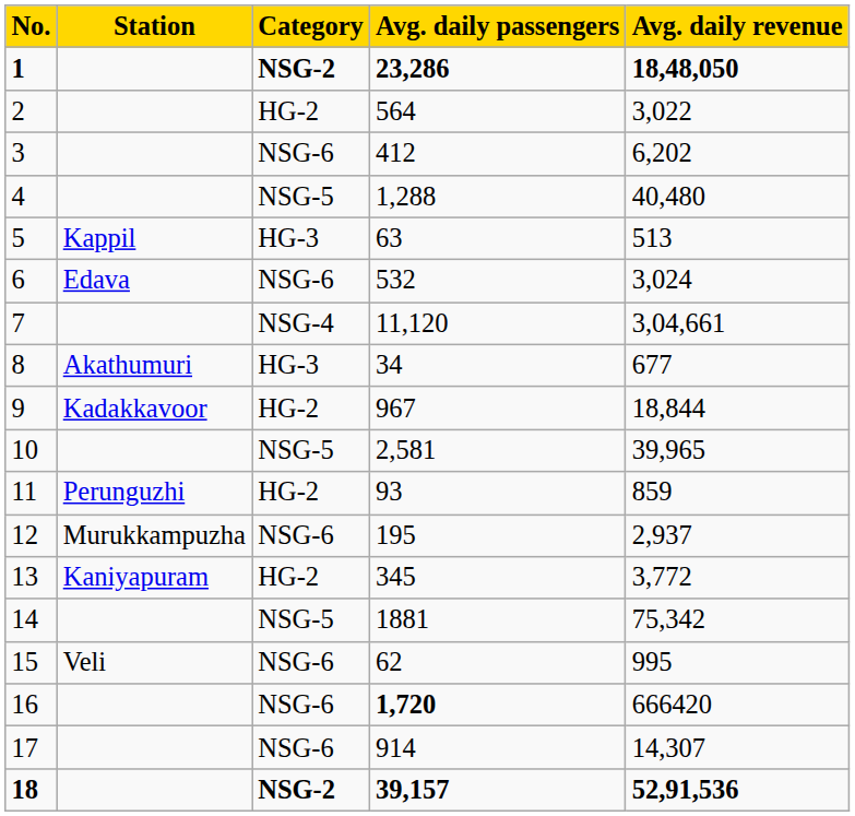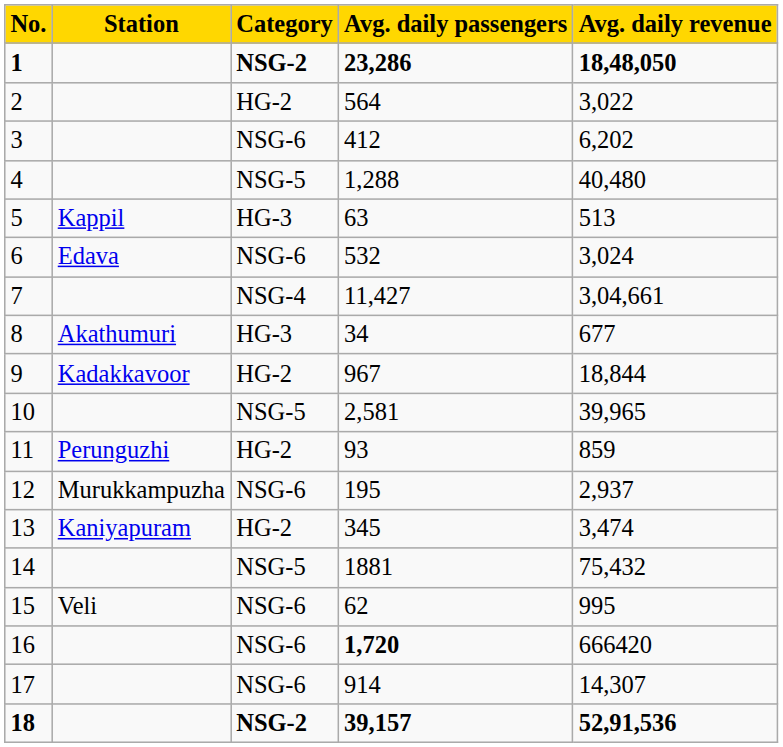7 | Avg. daily passengers: 11,120 -> 11,427
13 | Avg. daily revenue: 3,772 -> 3,474
14 | Avg. daily revenue: 75,342 -> 75,432
